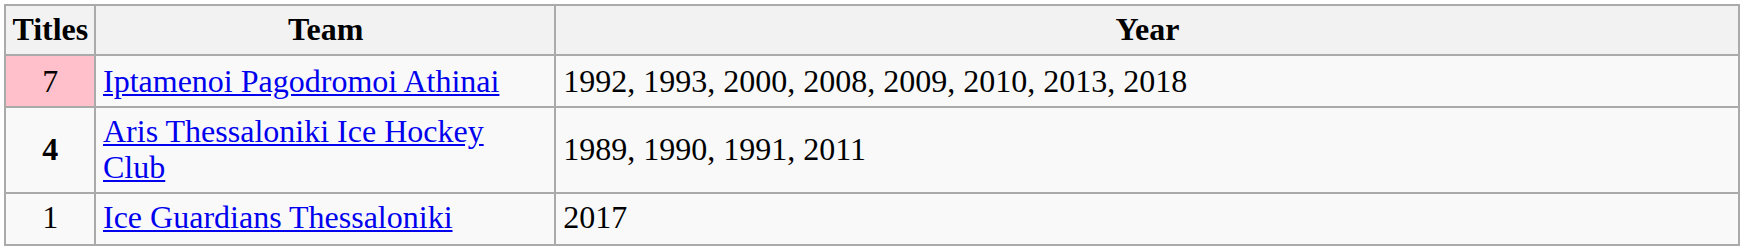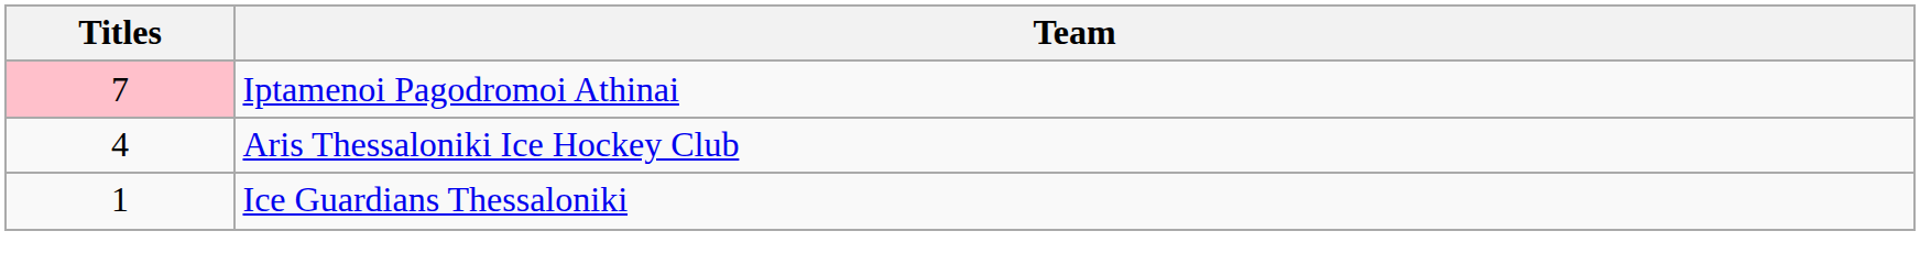- column: Year | 1992, 1993, 2000, 2008, 2009, 2010, 2013, 2018 | 1989, 1990, 1991, 2011 | 2017
Aris Thessaloniki Ice Hockey Club | Titles: bold -> normal
